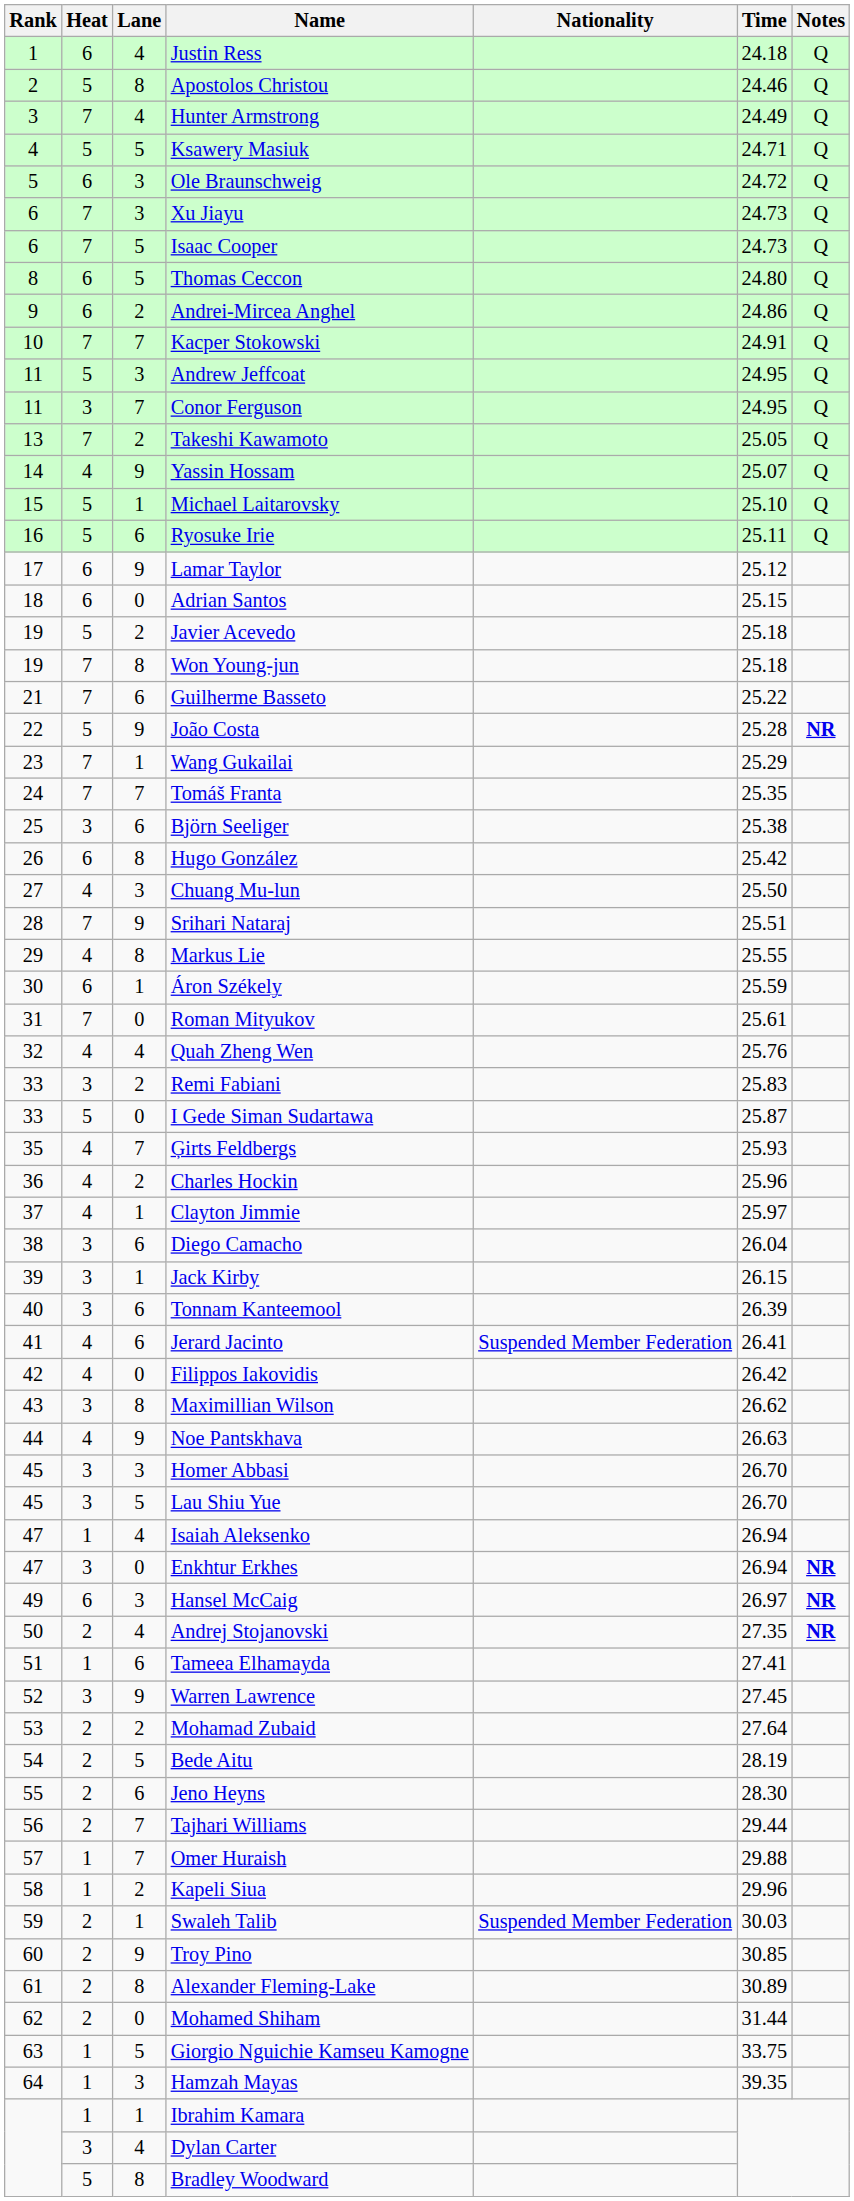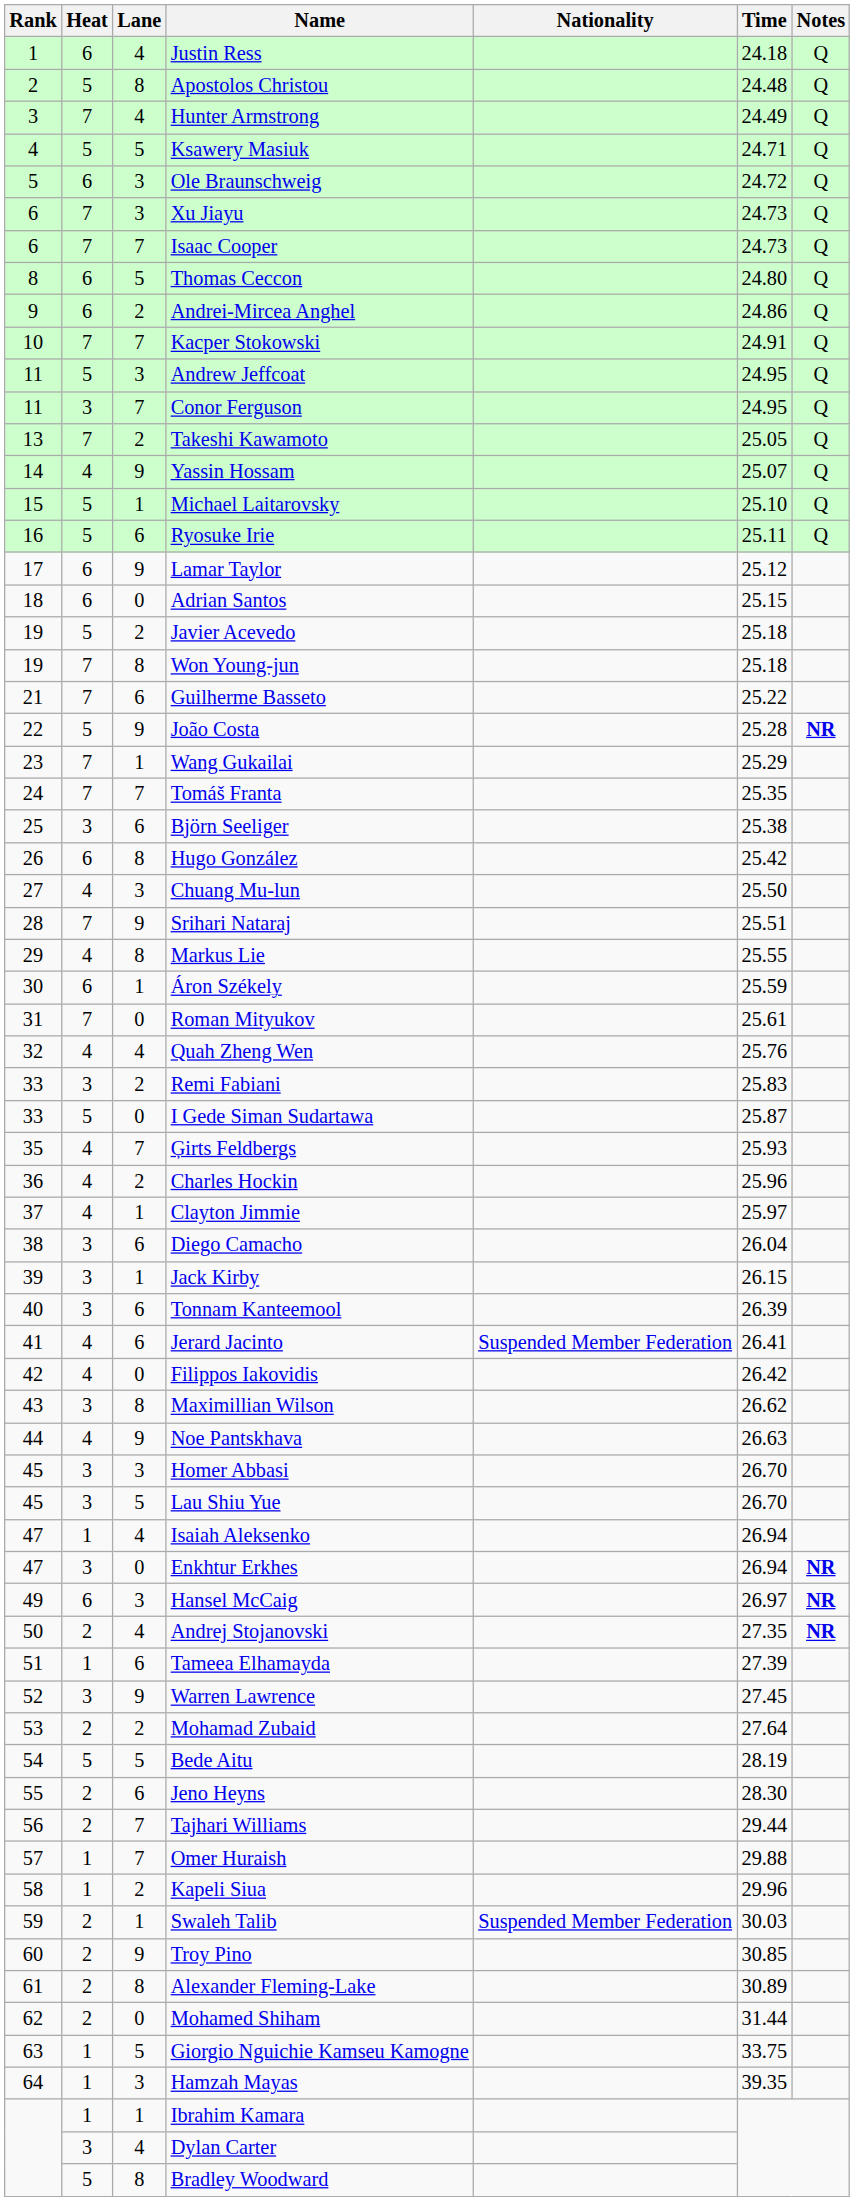Apostolos Christou | Time: 24.46 -> 24.48
Isaac Cooper | Lane: 5 -> 7
Tameea Elhamayda | Time: 27.41 -> 27.39
Bede Aitu | Heat: 2 -> 5
